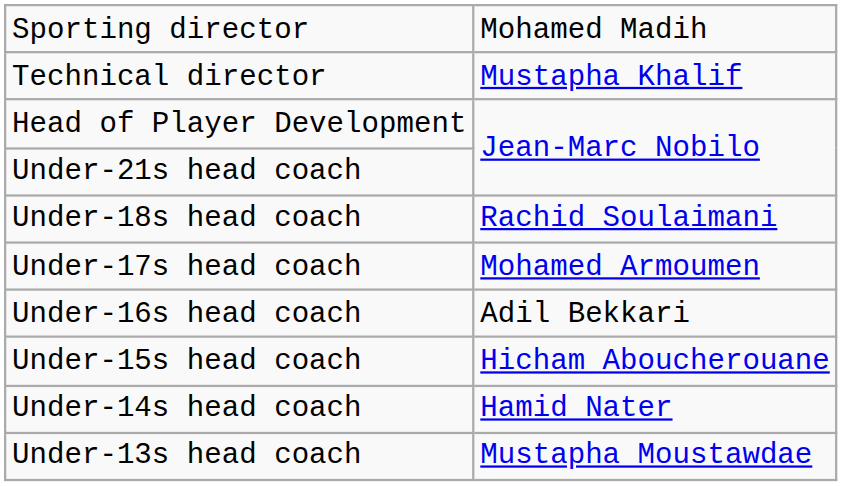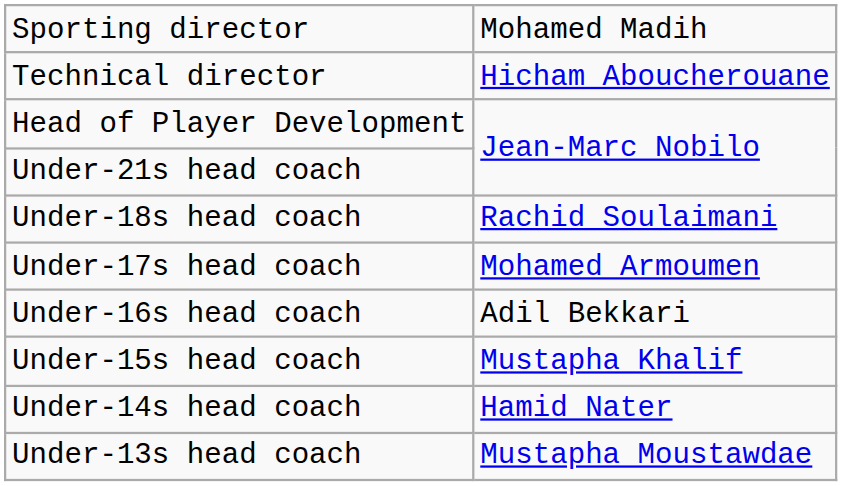Technical director | column 2: Mustapha Khalif -> Hicham Aboucherouane
Under-15s head coach | column 2: Hicham Aboucherouane -> Mustapha Khalif
